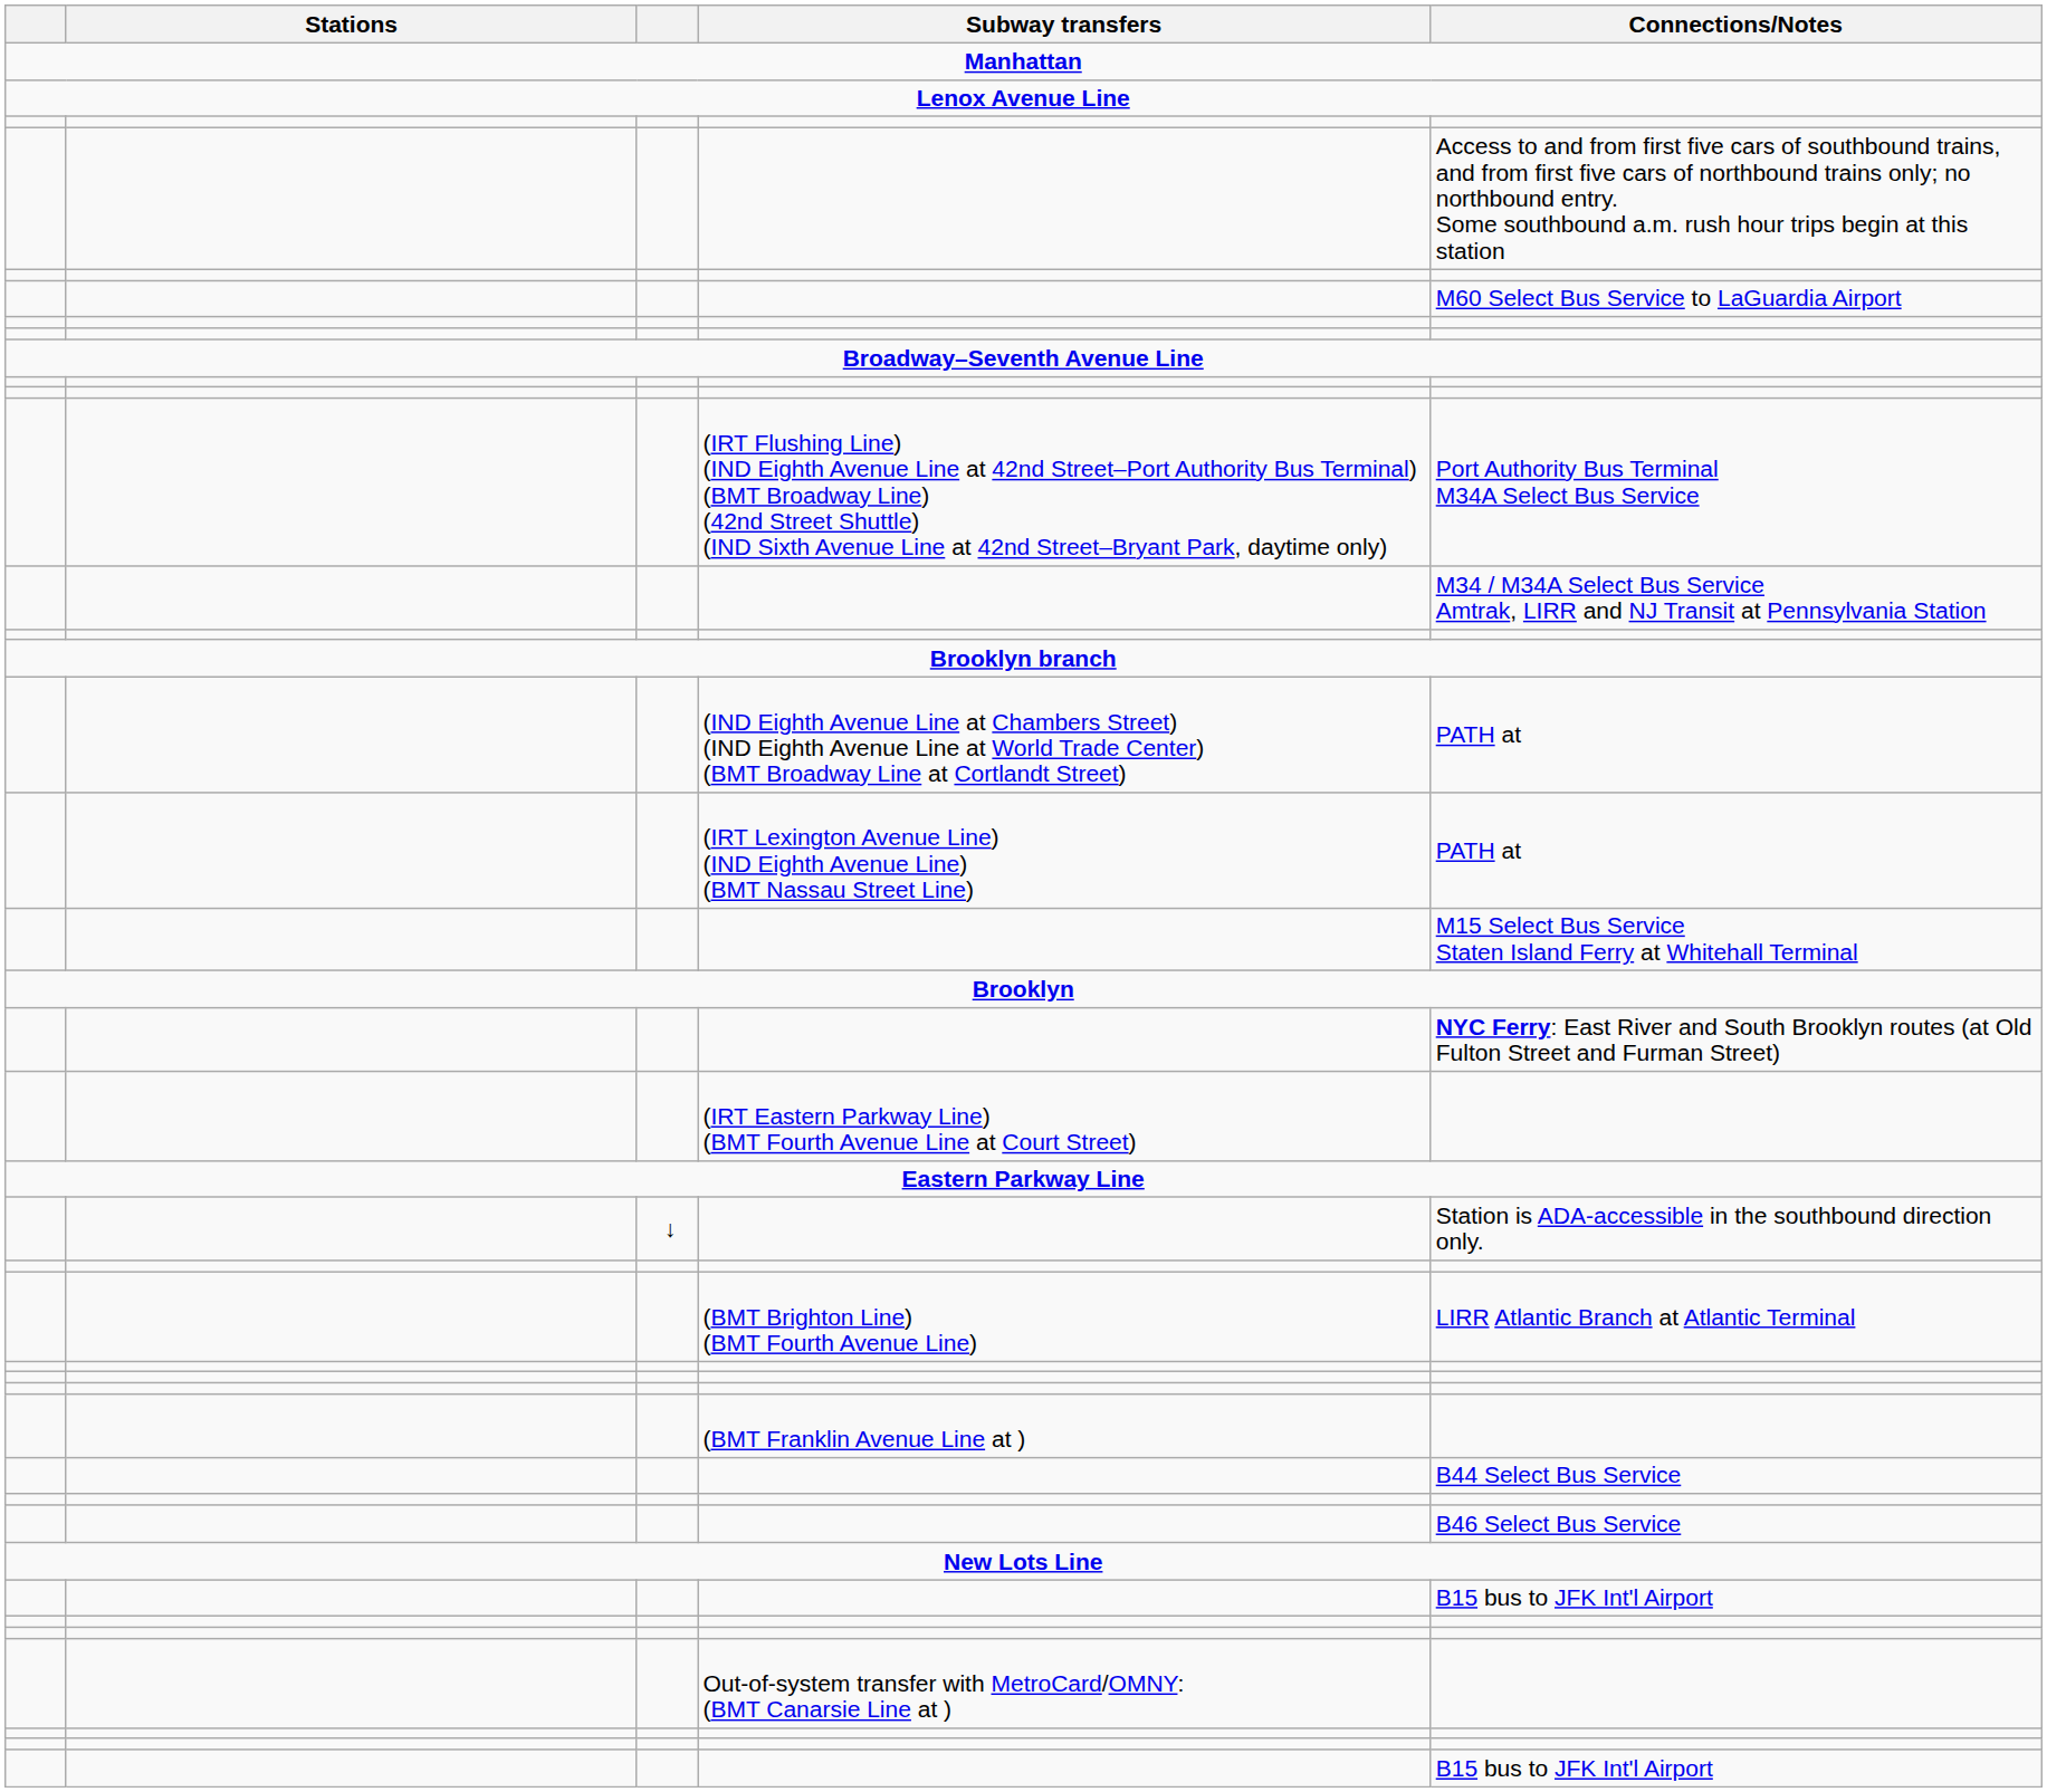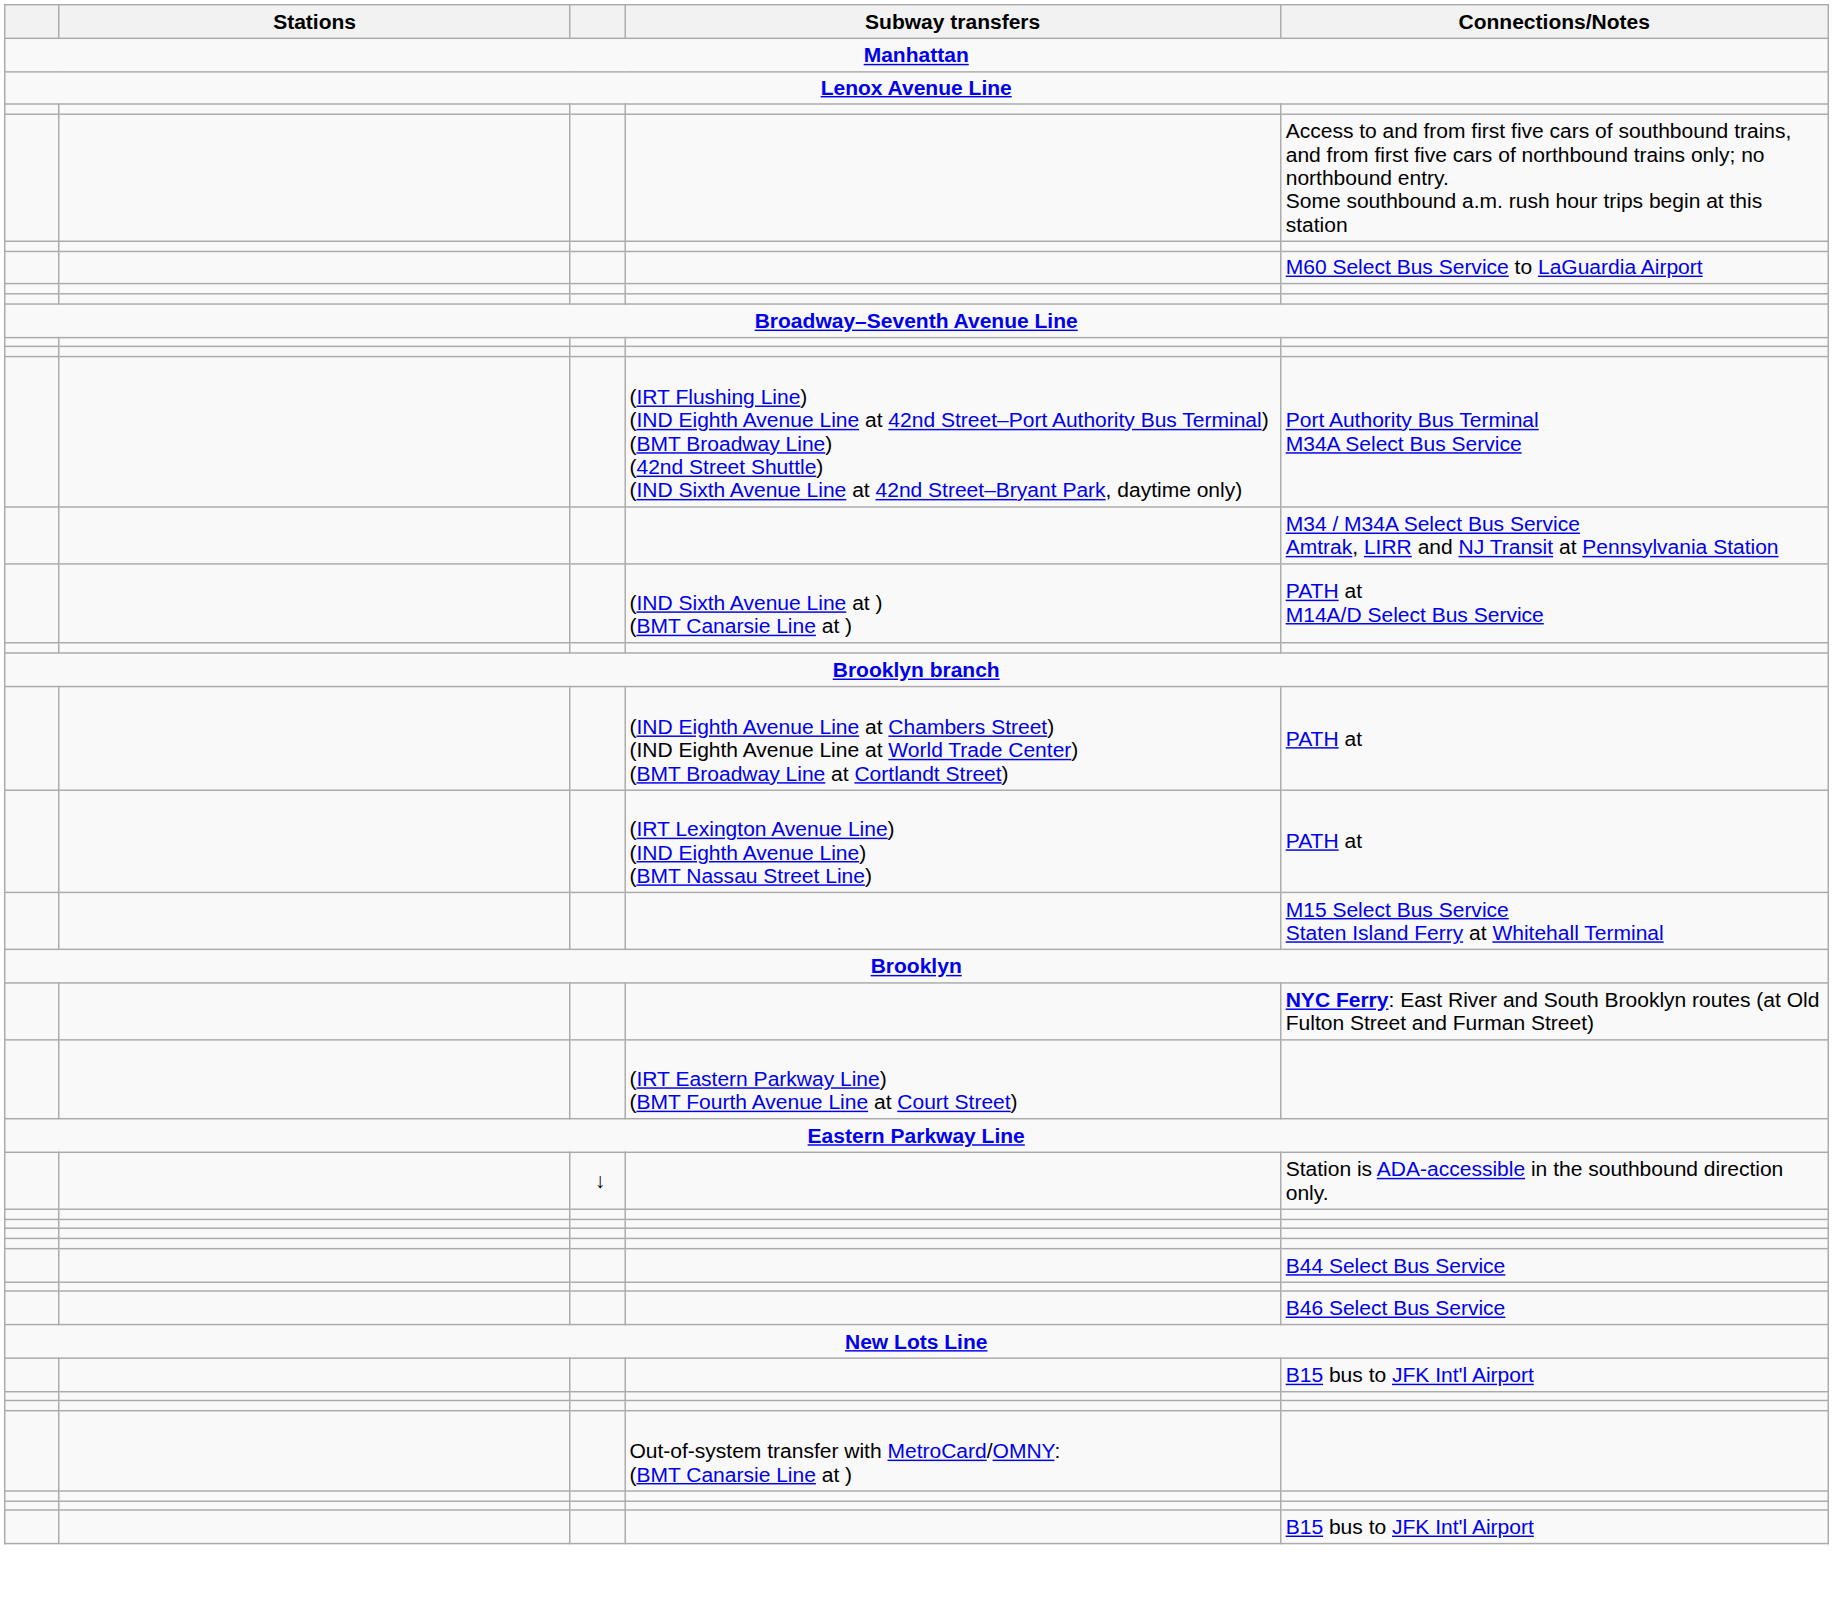+ row: (IND Sixth Avenue Line at ) (BMT Canarsie Line at ) | PATH at M14A/D Select Bus Service
- row: (BMT Brighton Line) (BMT Fourth Avenue Line) | LIRR Atlantic Branch at Atlantic Terminal
- row: (BMT Franklin Avenue Line at )
